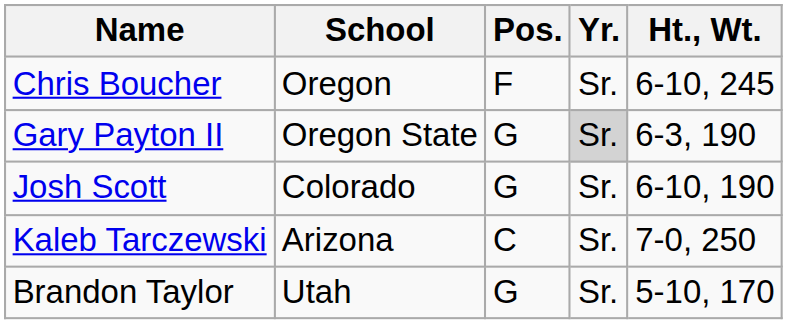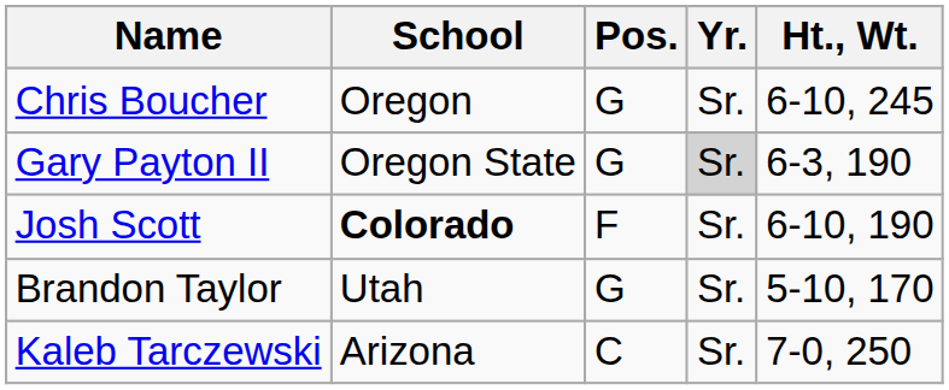Chris Boucher | Pos.: F -> G
Josh Scott | School: normal -> bold
Josh Scott | Pos.: G -> F
rows swapped: Brandon Taylor <-> Kaleb Tarczewski
